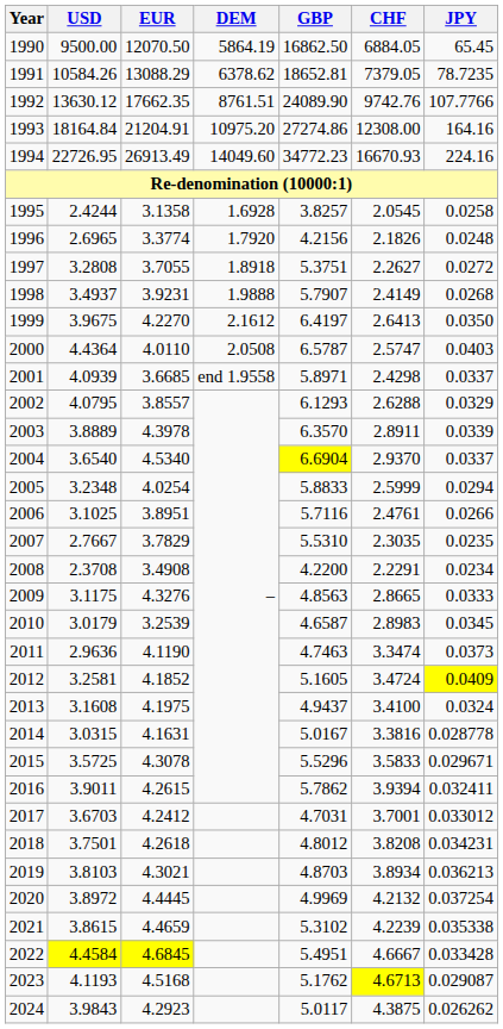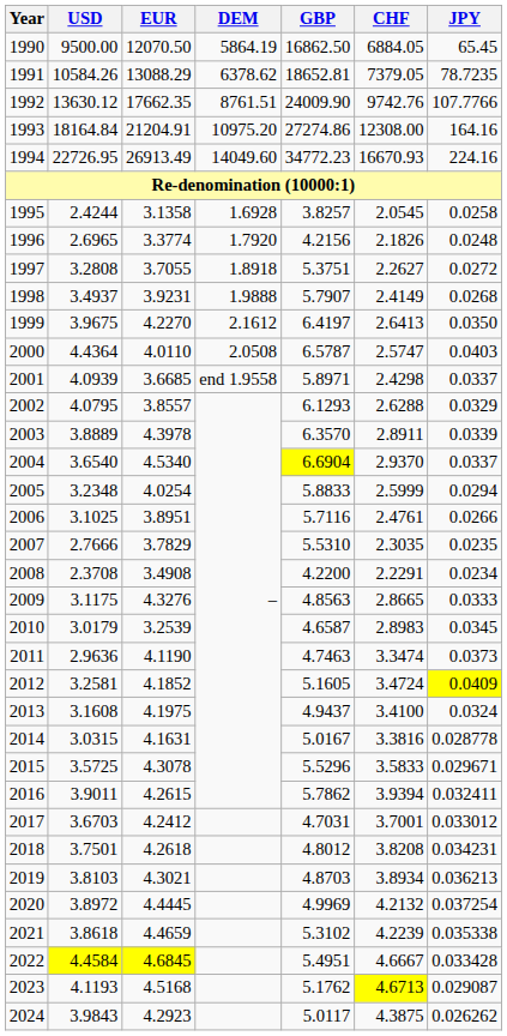1992 | GBP: 24089.90 -> 24009.90
2007 | USD: 2.7667 -> 2.7666
2021 | USD: 3.8615 -> 3.8618
